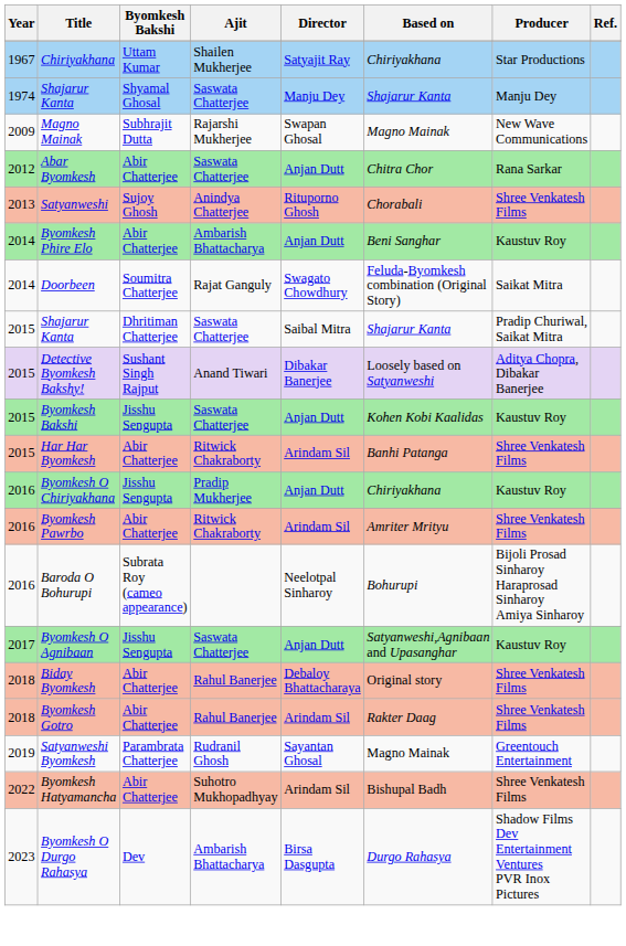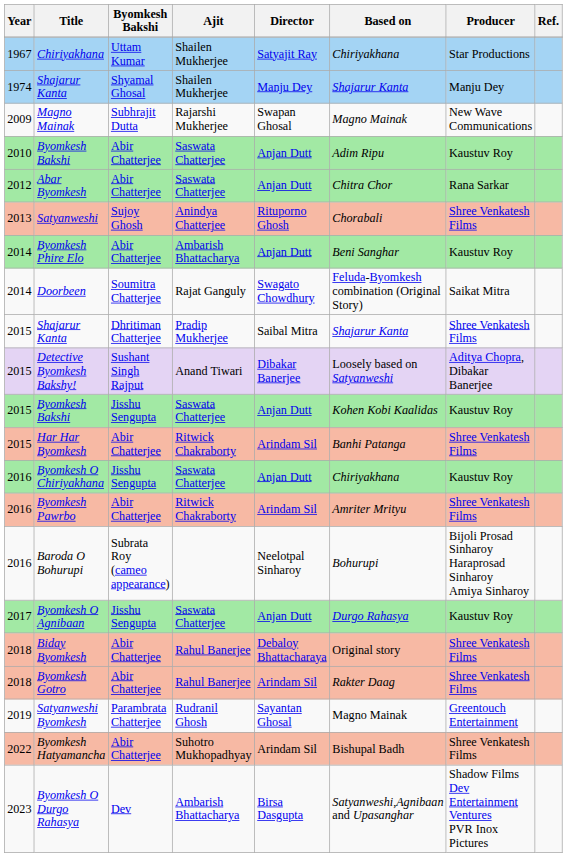1974 / Shajarur Kanta | Ajit: Saswata Chatterjee -> Shailen Mukherjee
+ row: 2010 | Byomkesh Bakshi | Abir Chatterjee | Saswata Chatterjee | Anjan Dutt | Adim Ripu | Kaustuv Roy
2015 / Shajarur Kanta | Ajit: Saswata Chatterjee -> Pradip Mukherjee
2015 / Shajarur Kanta | Producer: Pradip Churiwal, Saikat Mitra -> Shree Venkatesh Films
Byomkesh O Chiriyakhana | Ajit: Pradip Mukherjee -> Saswata Chatterjee
Byomkesh O Agnibaan | Based on: Satyanweshi,Agnibaan and Upasanghar -> Durgo Rahasya
Byomkesh O Durgo Rahasya | Based on: Durgo Rahasya -> Satyanweshi,Agnibaan and Upasanghar
